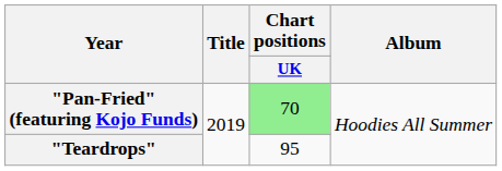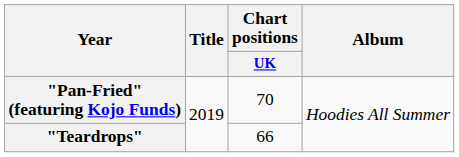"Pan-Fried" (featuring Kojo Funds) | Chart positions / UK: lightgreen background -> no background
"Teardrops" | Chart positions / UK: 95 -> 66
